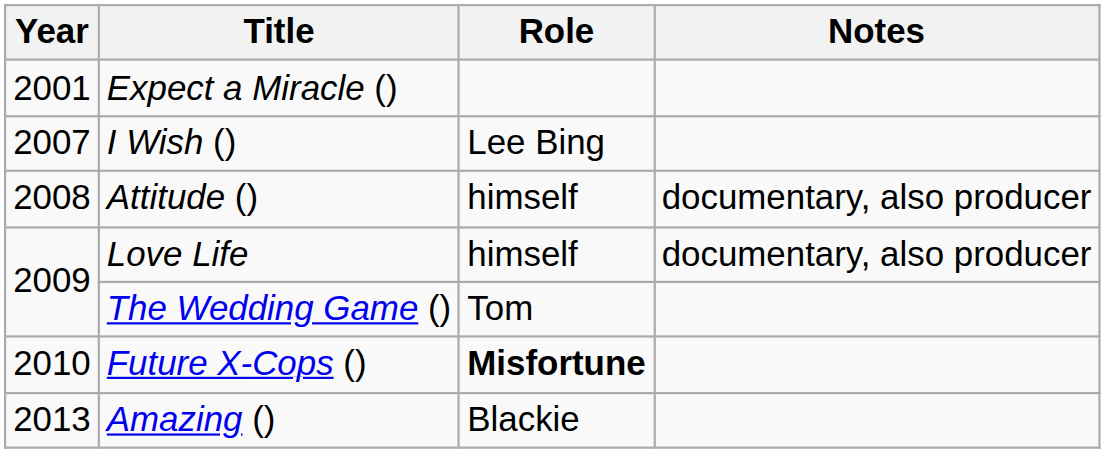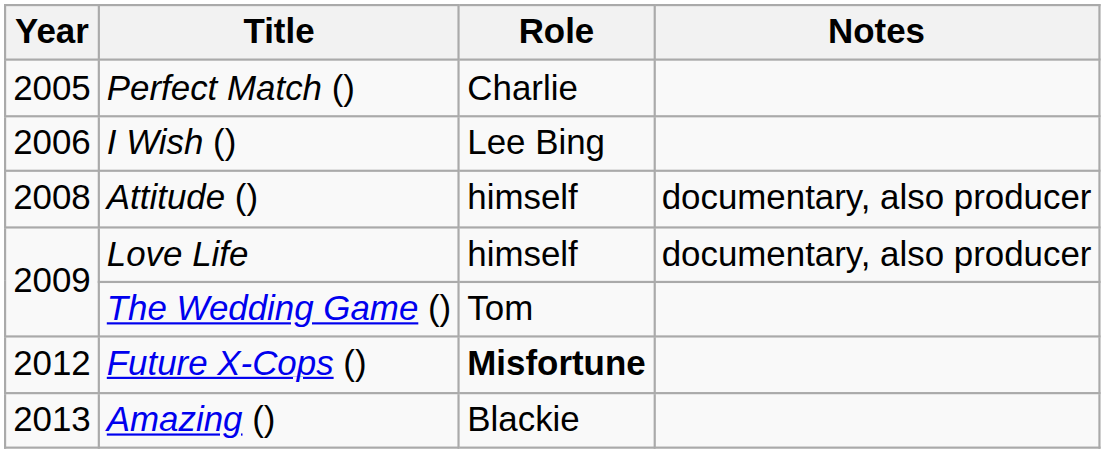- row: 2001 | Expect a Miracle ()
+ row: 2005 | Perfect Match () | Charlie
I Wish () | Year: 2007 -> 2006
Future X-Cops () | Year: 2010 -> 2012
